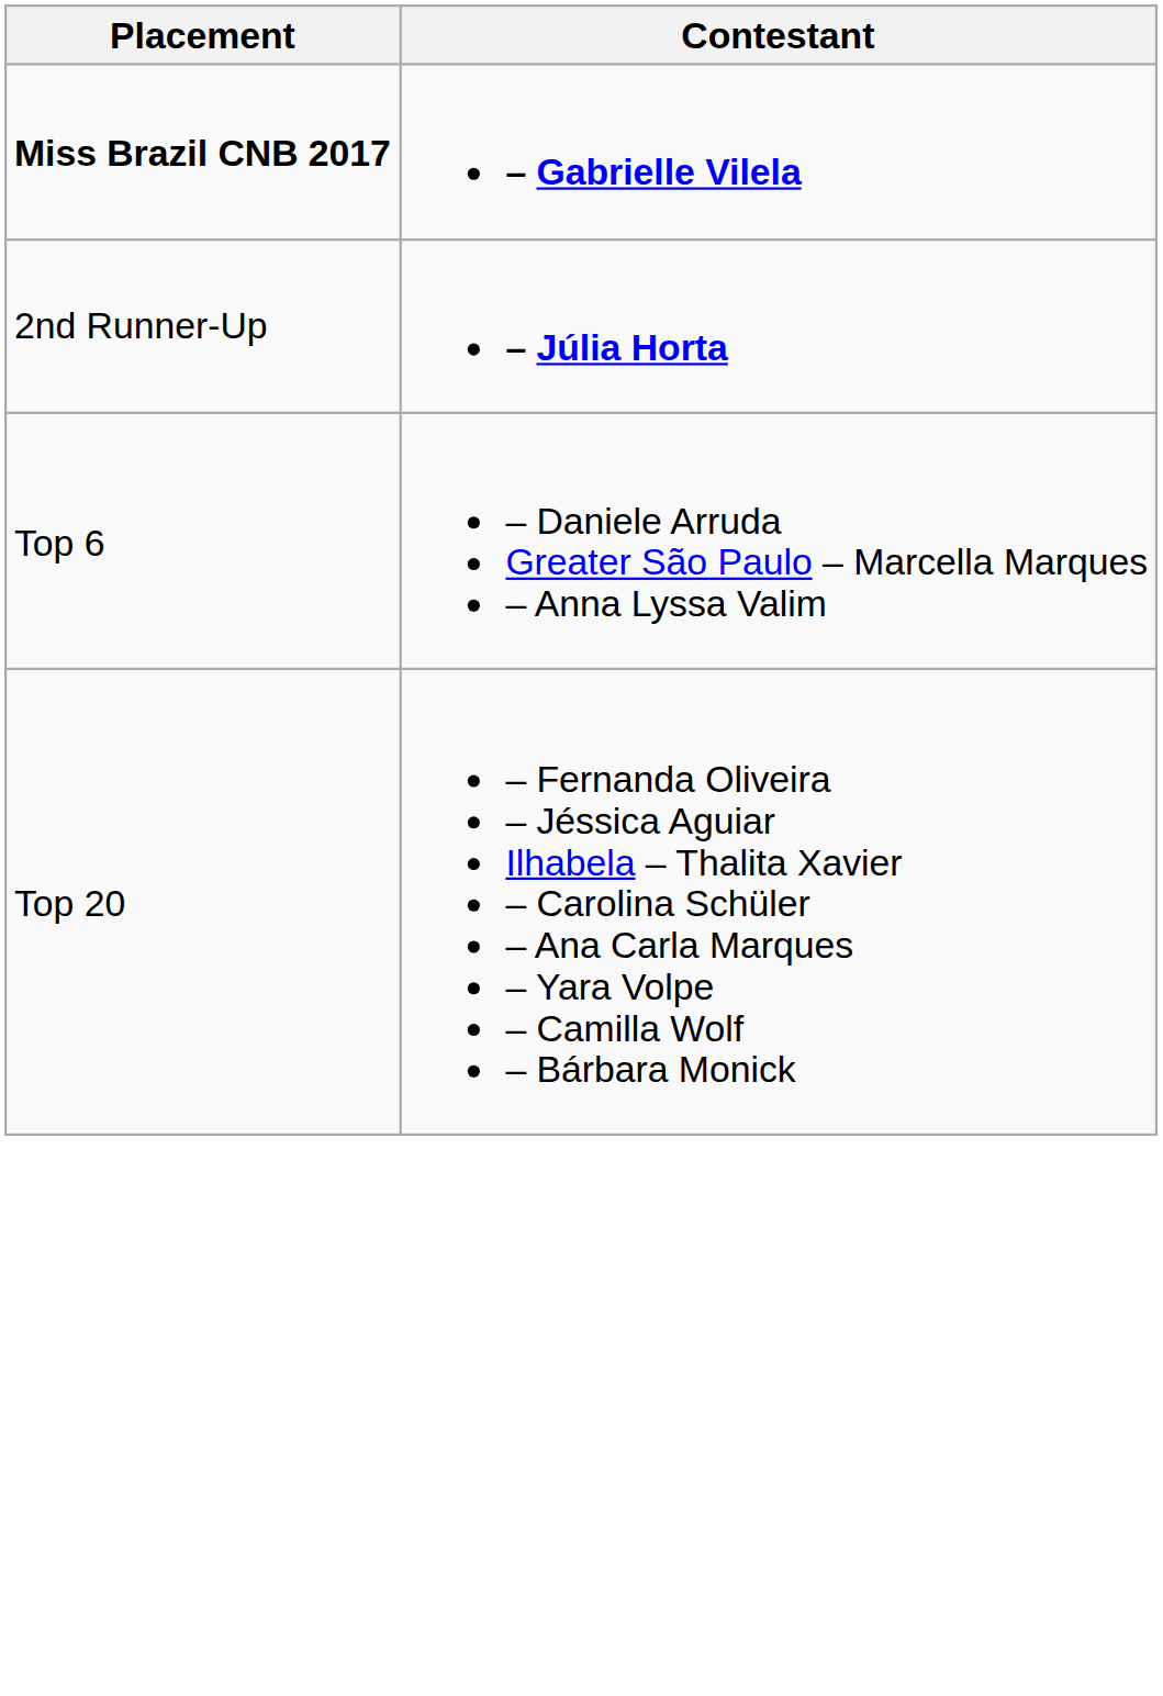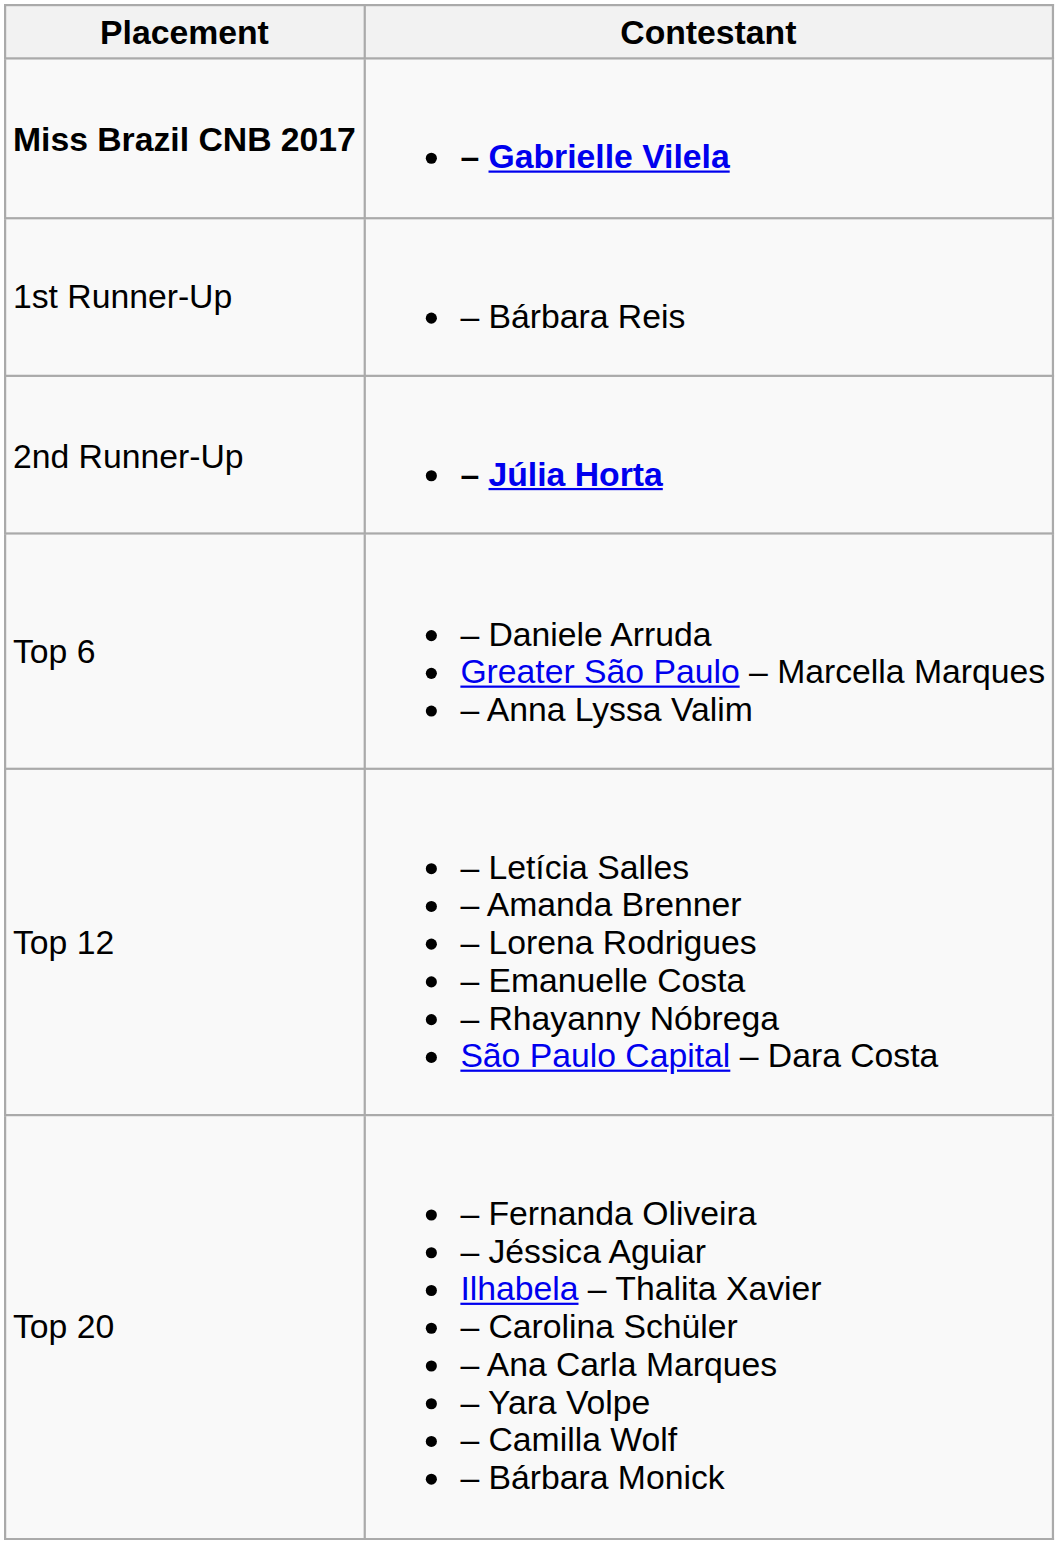+ row: 1st Runner-Up | – Bárbara Reis
+ row: Top 12 | – Letícia Salles – Amanda Brenner – Lorena Rodrigues – Emanuelle Costa – Rhayanny Nóbrega São Paulo Capital – Dara Costa
